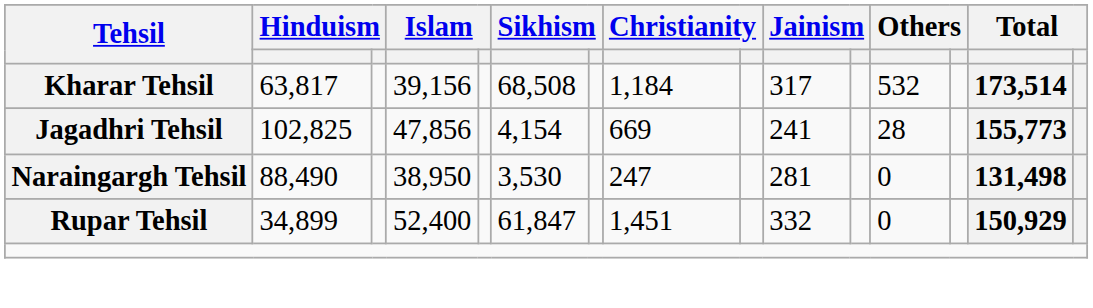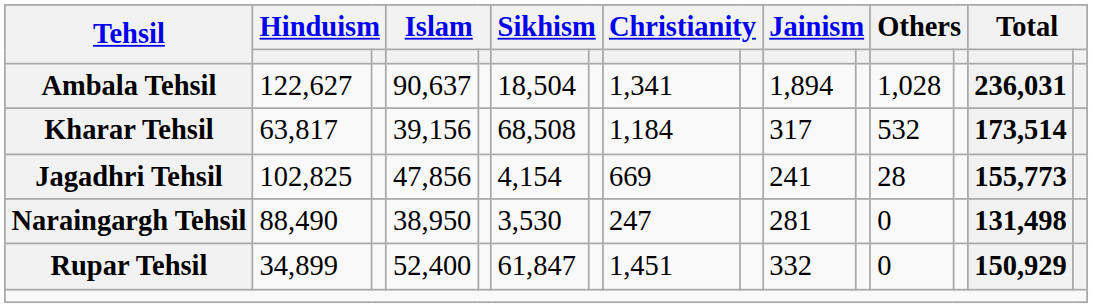+ row: Ambala Tehsil | 122,627 | 90,637 | 18,504 | 1,341 | 1,894 | 1,028 | 236,031
